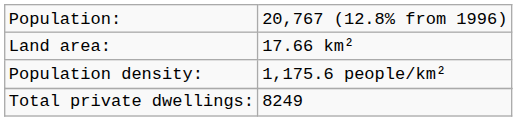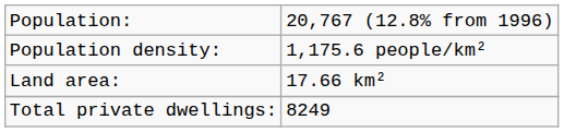rows swapped: Land area: <-> Population density:
